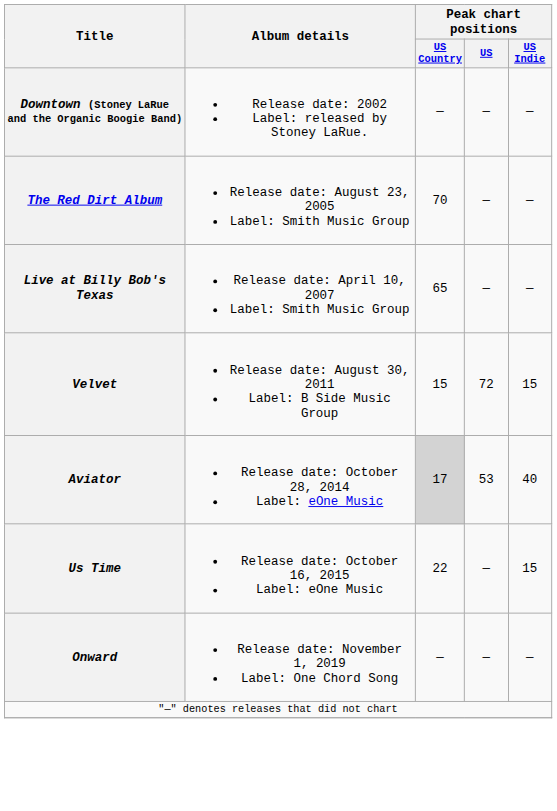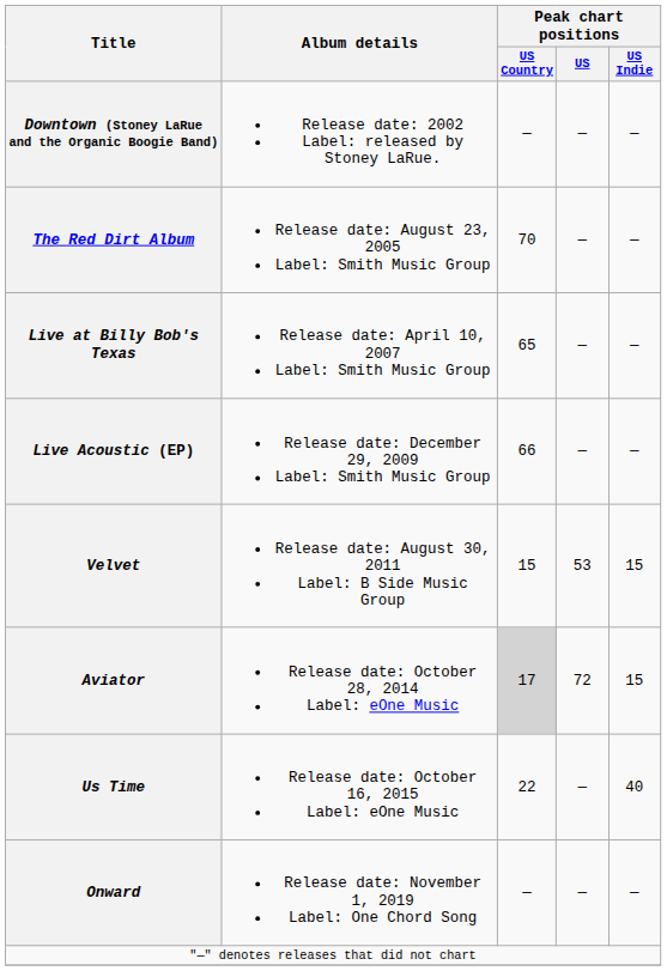+ row: Live Acoustic (EP) | Release date: December 29, 2009 Label: Smith Music Group | 66 | — | —
Velvet | Peak chart positions / US: 72 -> 53
Aviator | Peak chart positions / US: 53 -> 72
Aviator | Peak chart positions / US Indie: 40 -> 15
Us Time | Peak chart positions / US Indie: 15 -> 40
